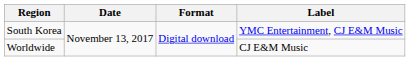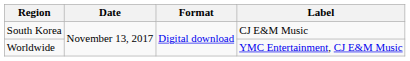South Korea | Label: YMC Entertainment, CJ E&M Music -> CJ E&M Music
Worldwide | Label: CJ E&M Music -> YMC Entertainment, CJ E&M Music
